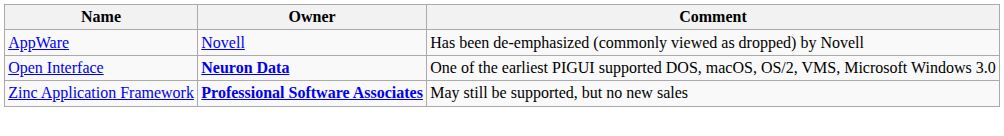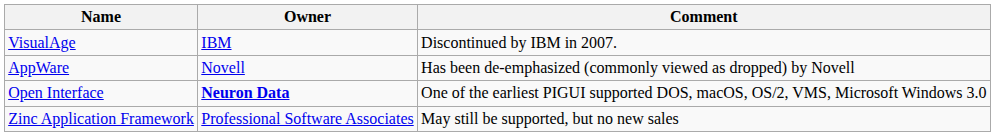+ row: VisualAge | IBM | Discontinued by IBM in 2007.
Zinc Application Framework | Owner: bold -> normal
